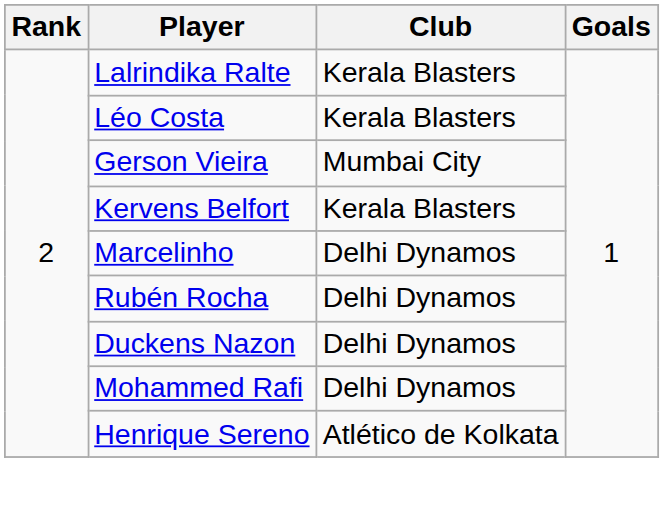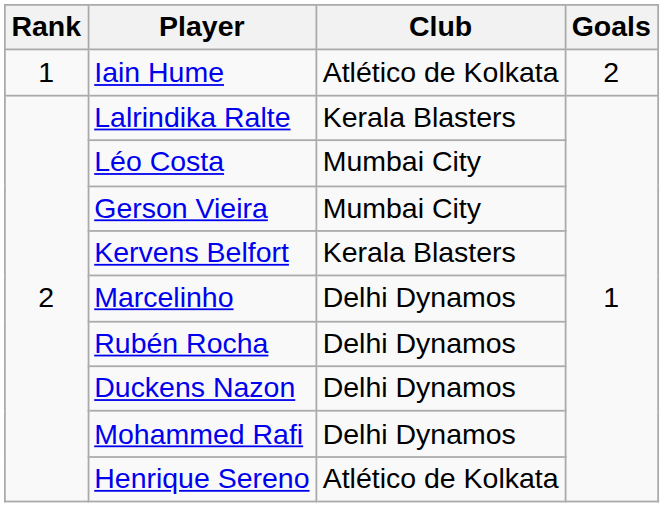+ row: 1 | Iain Hume | Atlético de Kolkata | 2
Léo Costa | Club: Kerala Blasters -> Mumbai City
